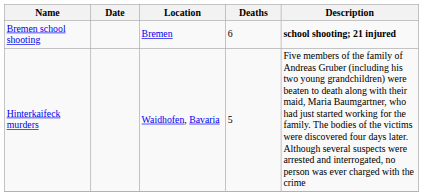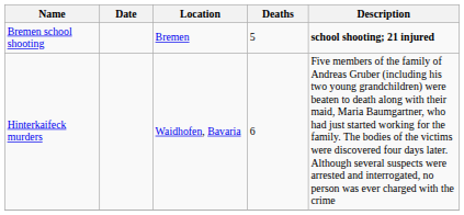Bremen school shooting | Deaths: 6 -> 5
Hinterkaifeck murders | Deaths: 5 -> 6
